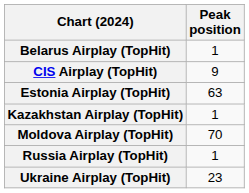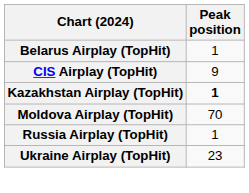- row: Estonia Airplay (TopHit) | 63
Kazakhstan Airplay (TopHit) | Peak position: normal -> bold
